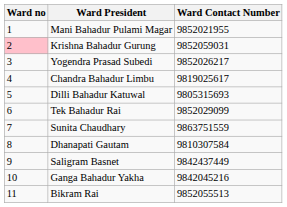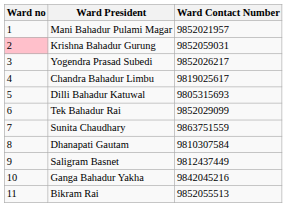Mani Bahadur Pulami Magar | Ward Contact Number: 9852021955 -> 9852021957
Saligram Basnet | Ward Contact Number: 9842437449 -> 9812437449
